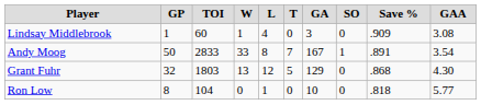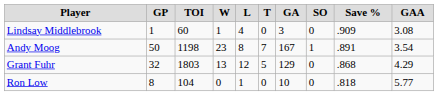Andy Moog | TOI: 2833 -> 1198
Andy Moog | W: 33 -> 23
Grant Fuhr | GAA: 4.30 -> 4.29
